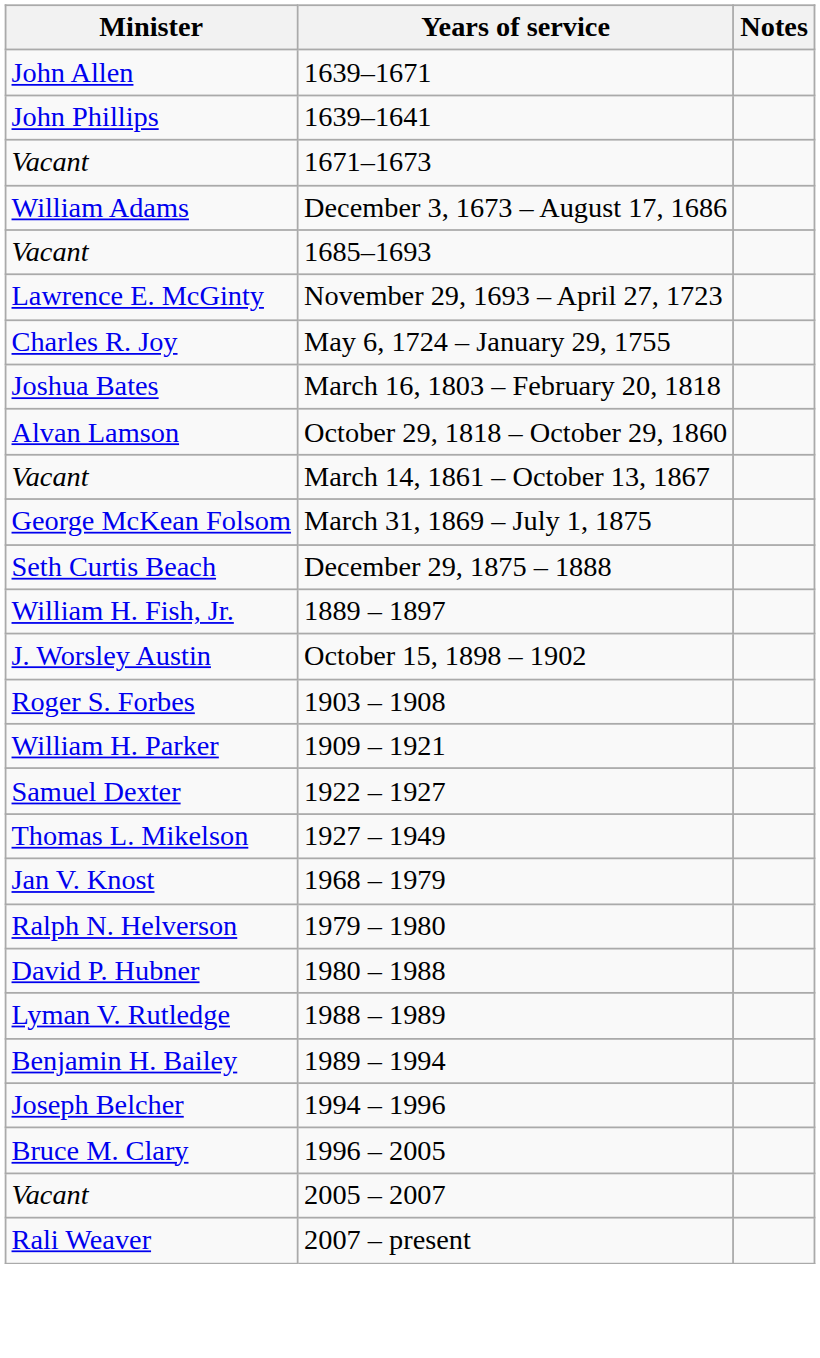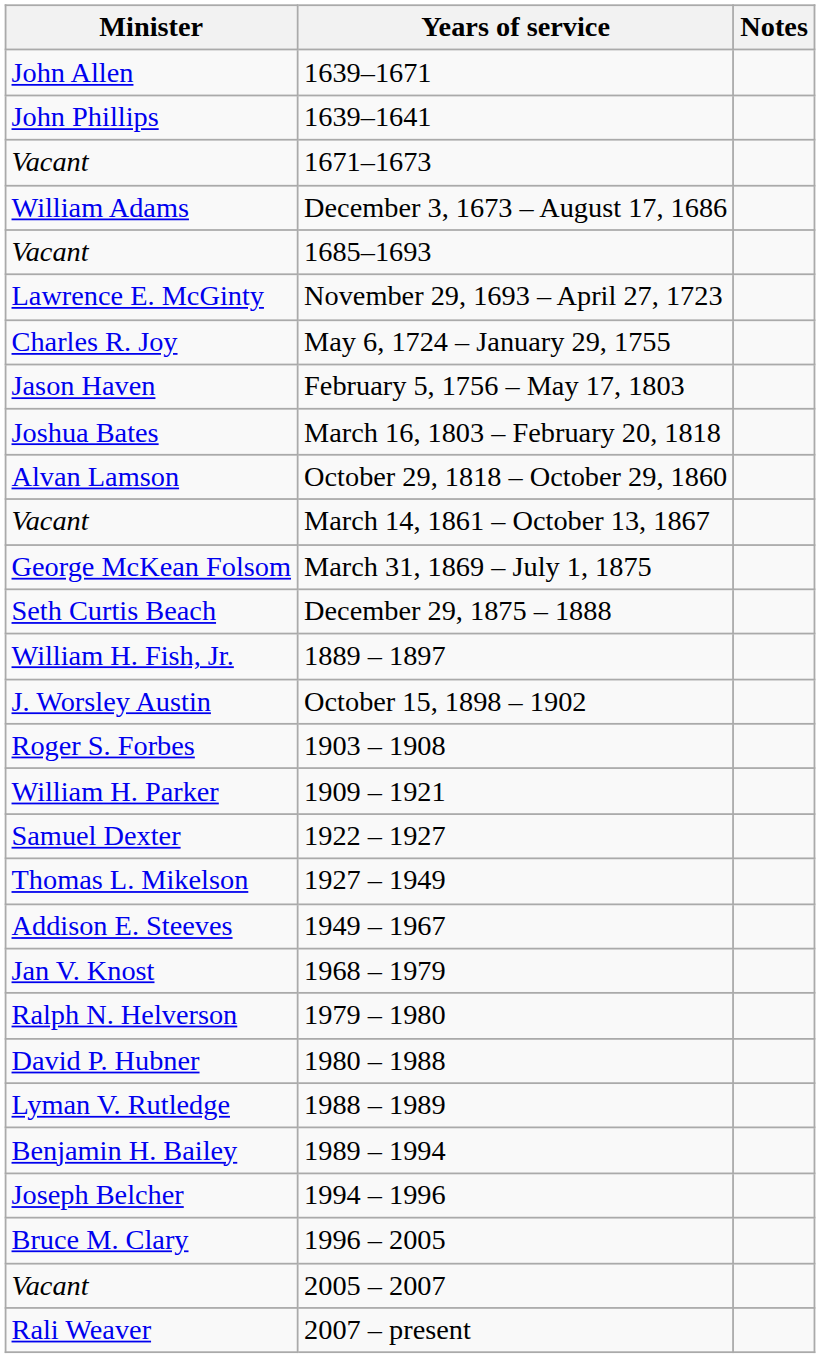+ row: Jason Haven | February 5, 1756 – May 17, 1803
+ row: Addison E. Steeves | 1949 – 1967
